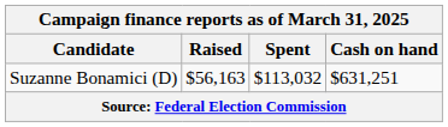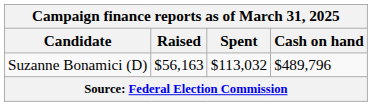Suzanne Bonamici (D) | Cash on hand: $631,251 -> $489,796
